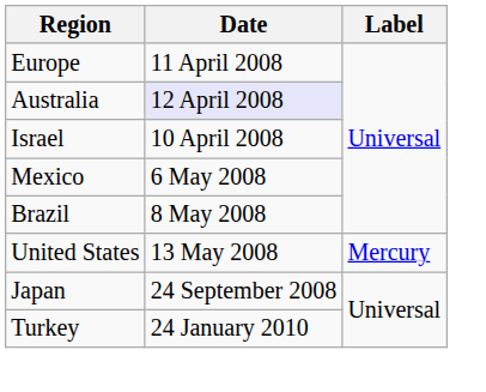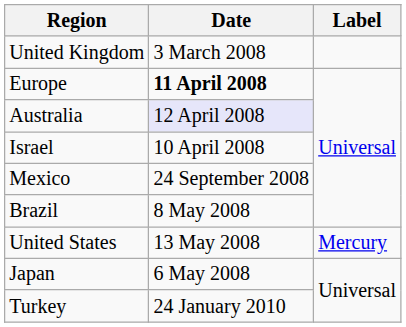+ row: United Kingdom | 3 March 2008
Europe | Date: normal -> bold
Mexico | Date: 6 May 2008 -> 24 September 2008
Japan | Date: 24 September 2008 -> 6 May 2008
